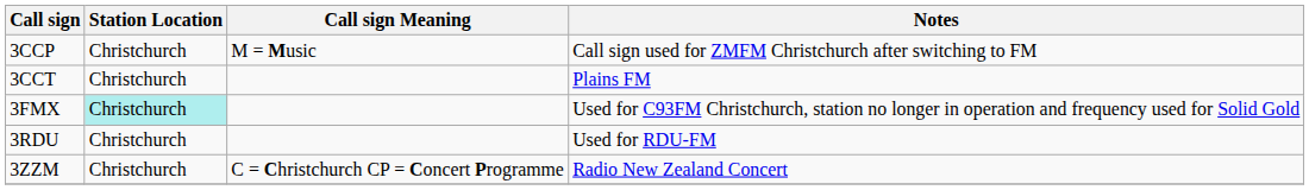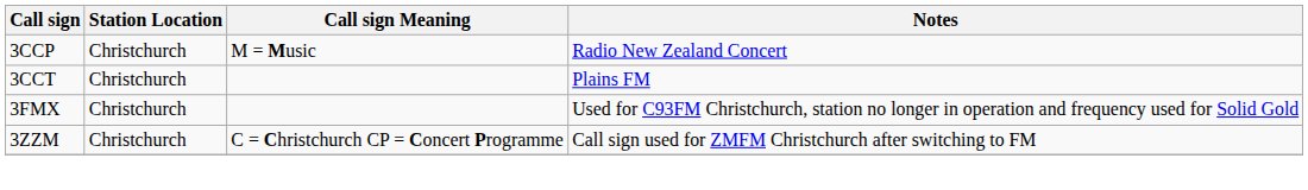3CCP | Notes: Call sign used for ZMFM Christchurch after switching to FM -> Radio New Zealand Concert
3FMX | Station Location: paleturquoise background -> no background
- row: 3RDU | Christchurch | Used for RDU-FM
3ZZM | Notes: Radio New Zealand Concert -> Call sign used for ZMFM Christchurch after switching to FM
